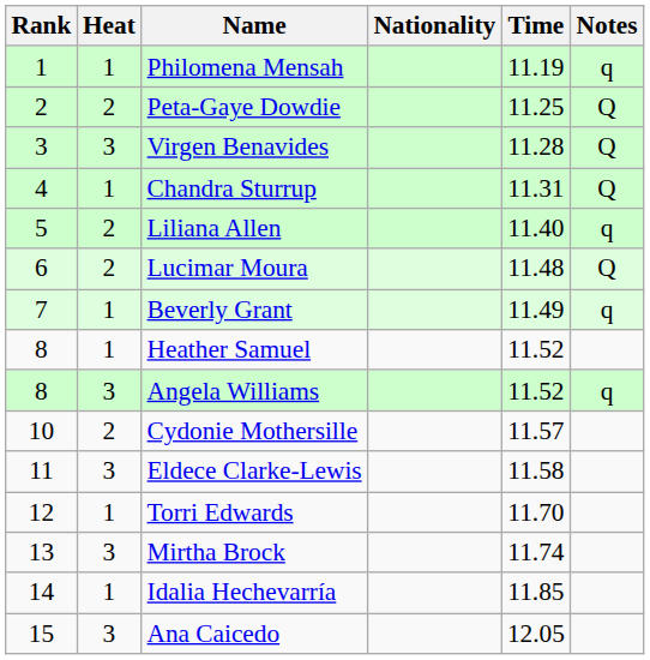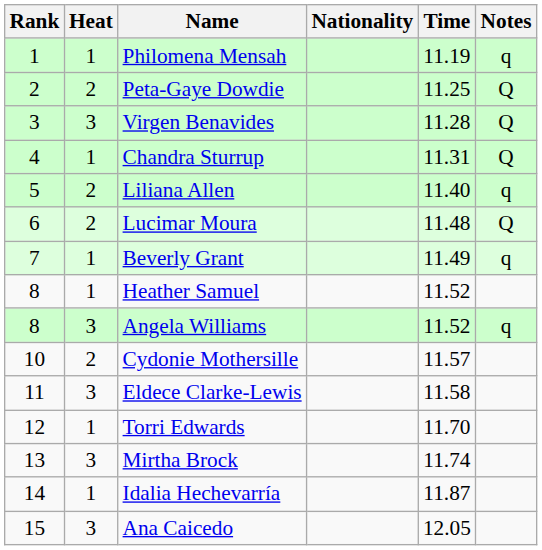Idalia Hechevarría | Time: 11.85 -> 11.87
